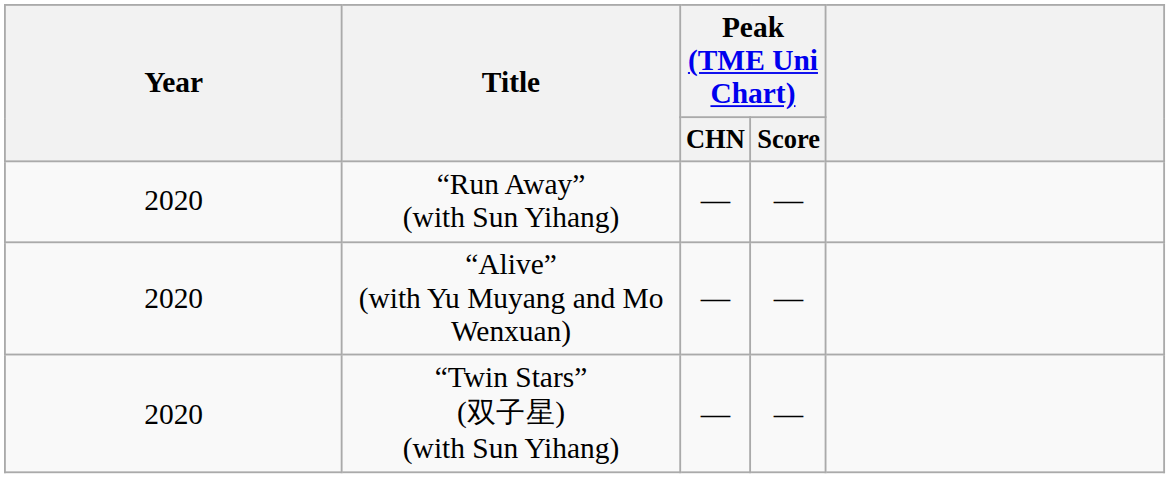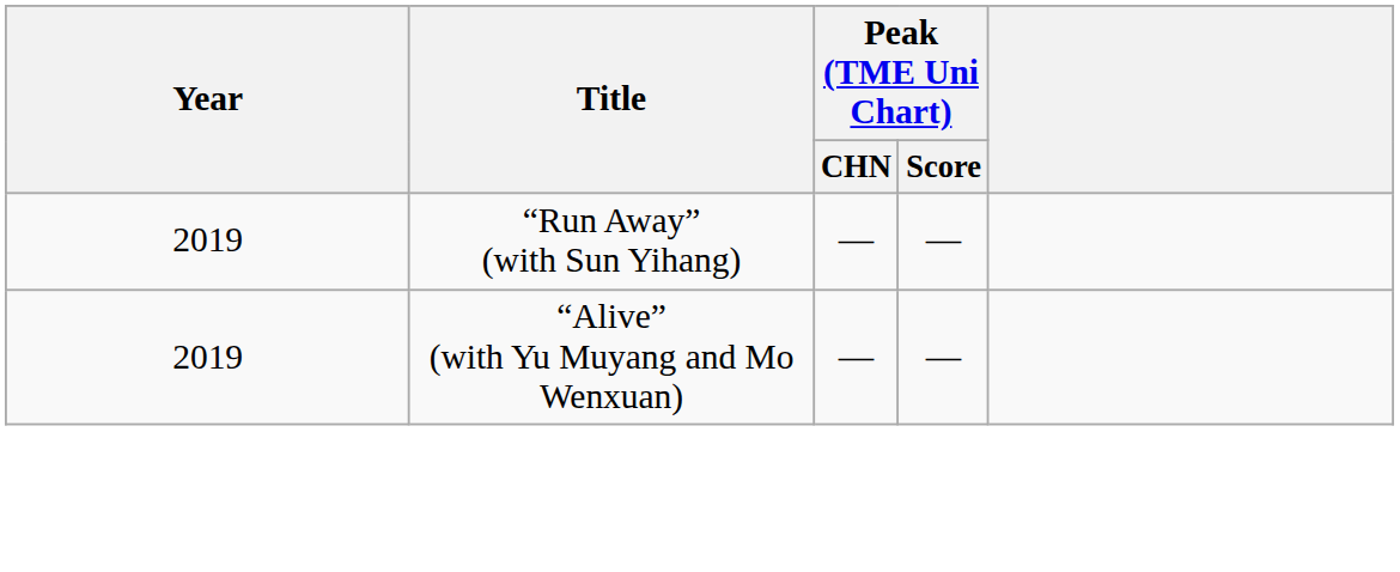“Run Away” (with Sun Yihang) | Year: 2020 -> 2019
“Alive” (with Yu Muyang and Mo Wenxuan) | Year: 2020 -> 2019
- row: 2020 | “Twin Stars” (双子星) (with Sun Yihang) | — | —
